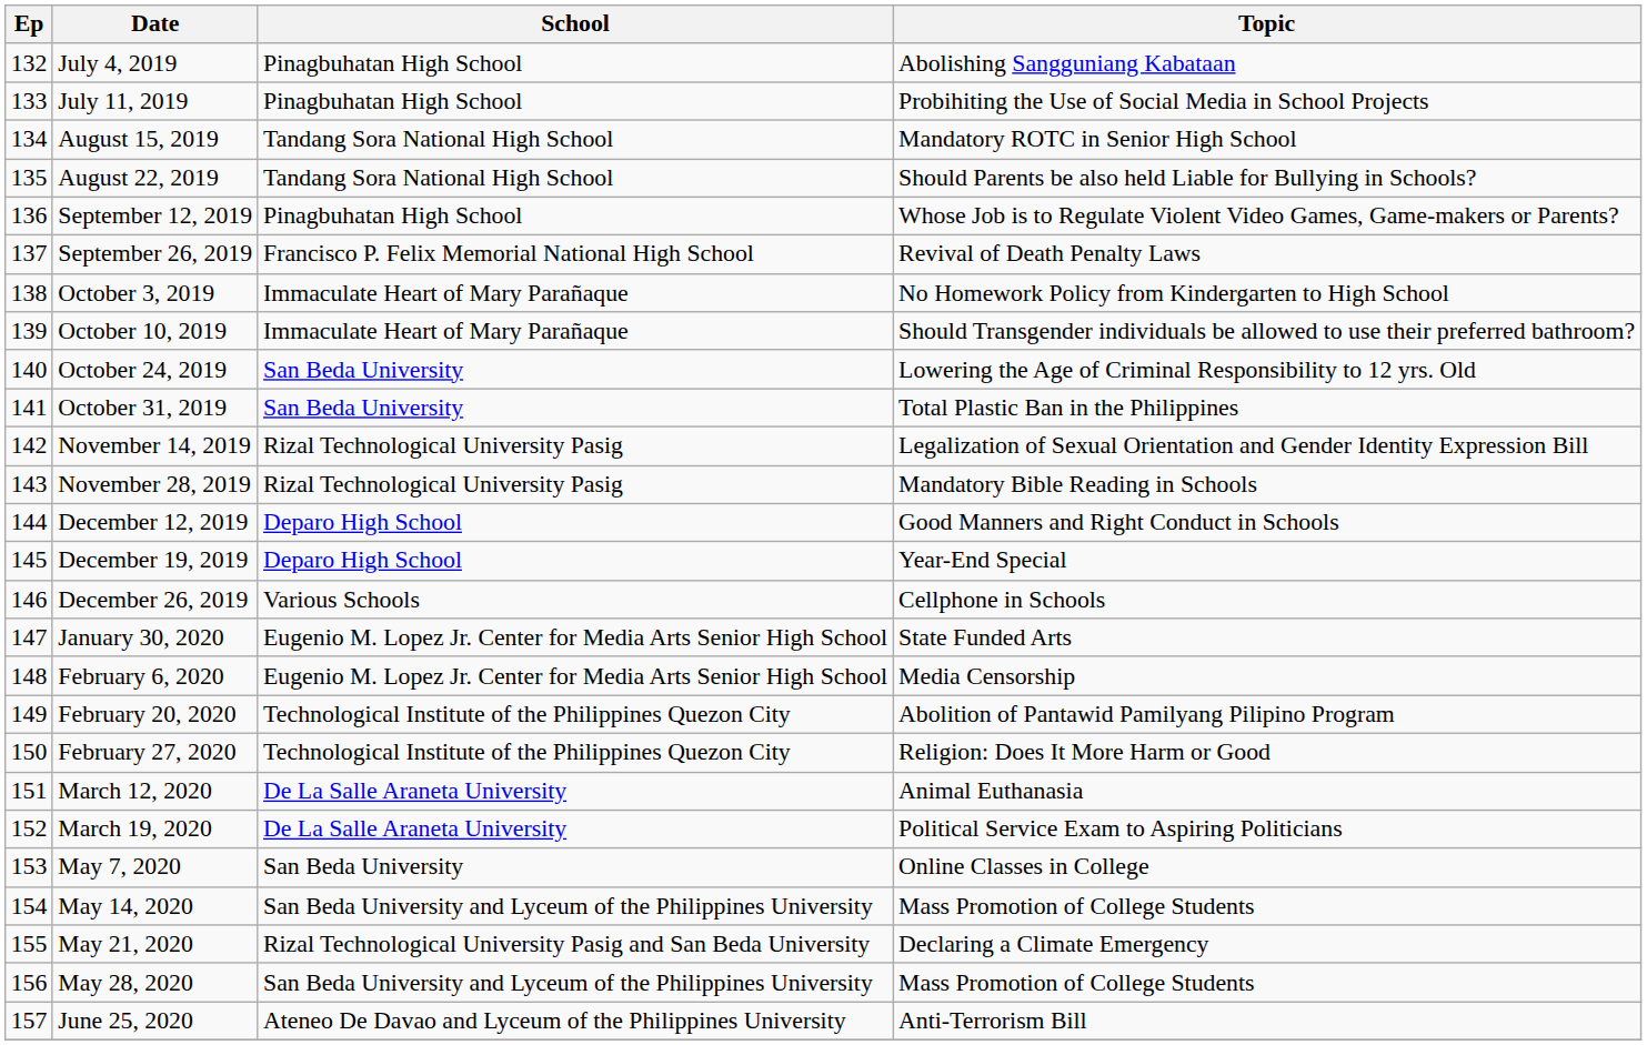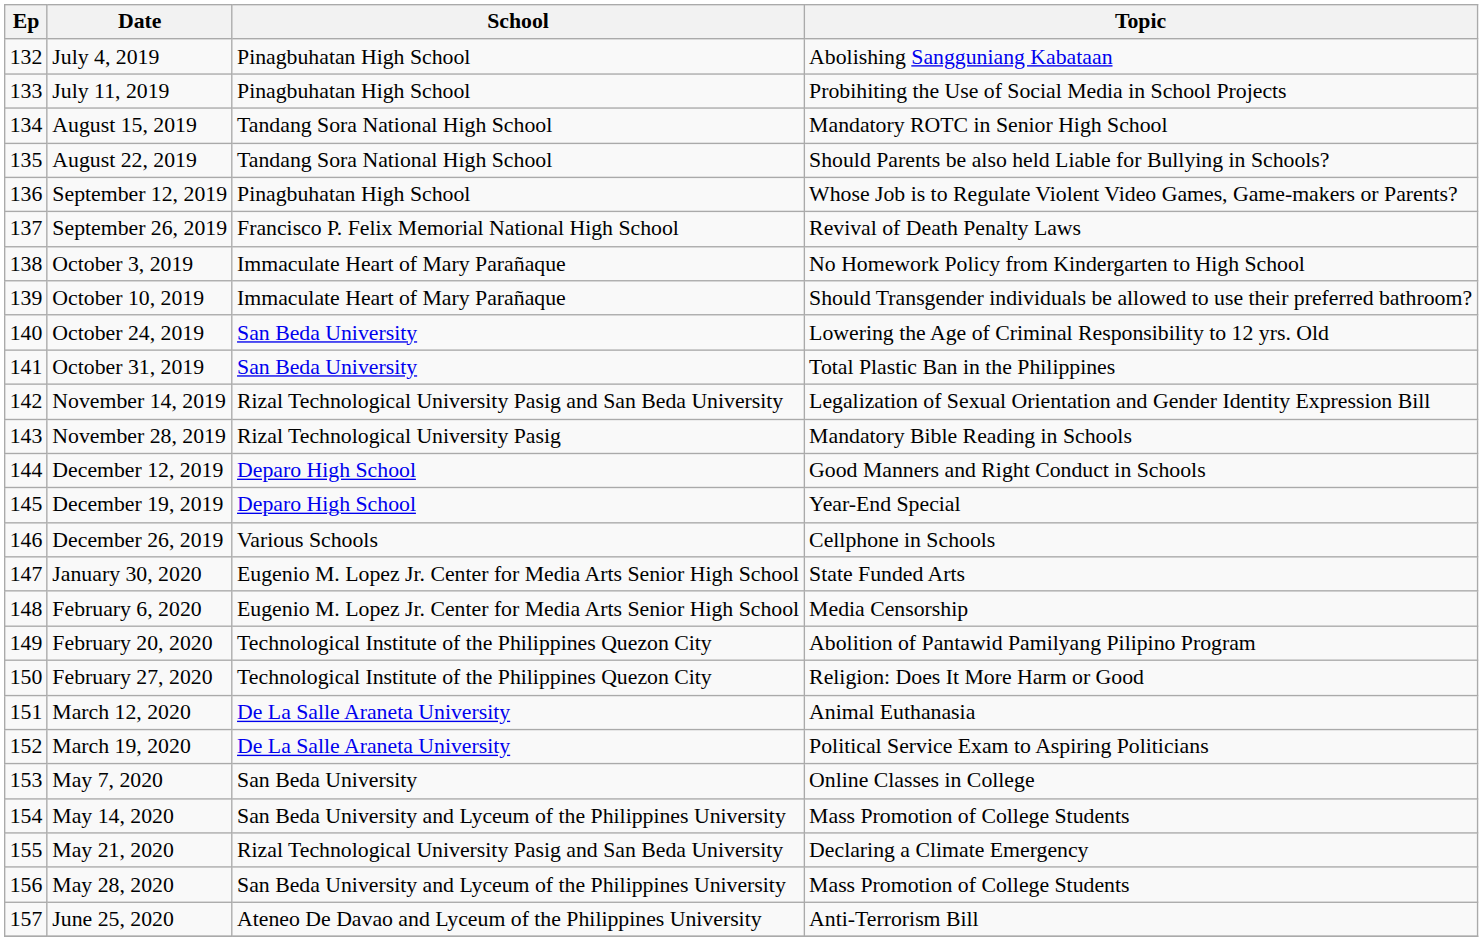November 14, 2019 | School: Rizal Technological University Pasig -> Rizal Technological University Pasig and San Beda University
